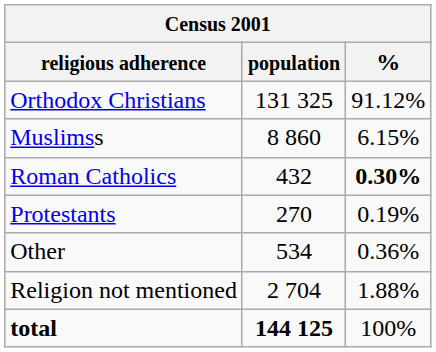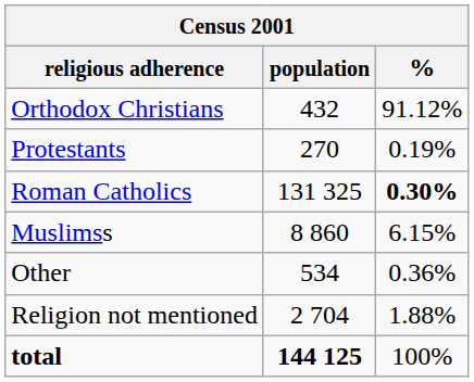Orthodox Christians | population: 131 325 -> 432
rows swapped: Muslimss <-> Protestants
Roman Catholics | population: 432 -> 131 325
